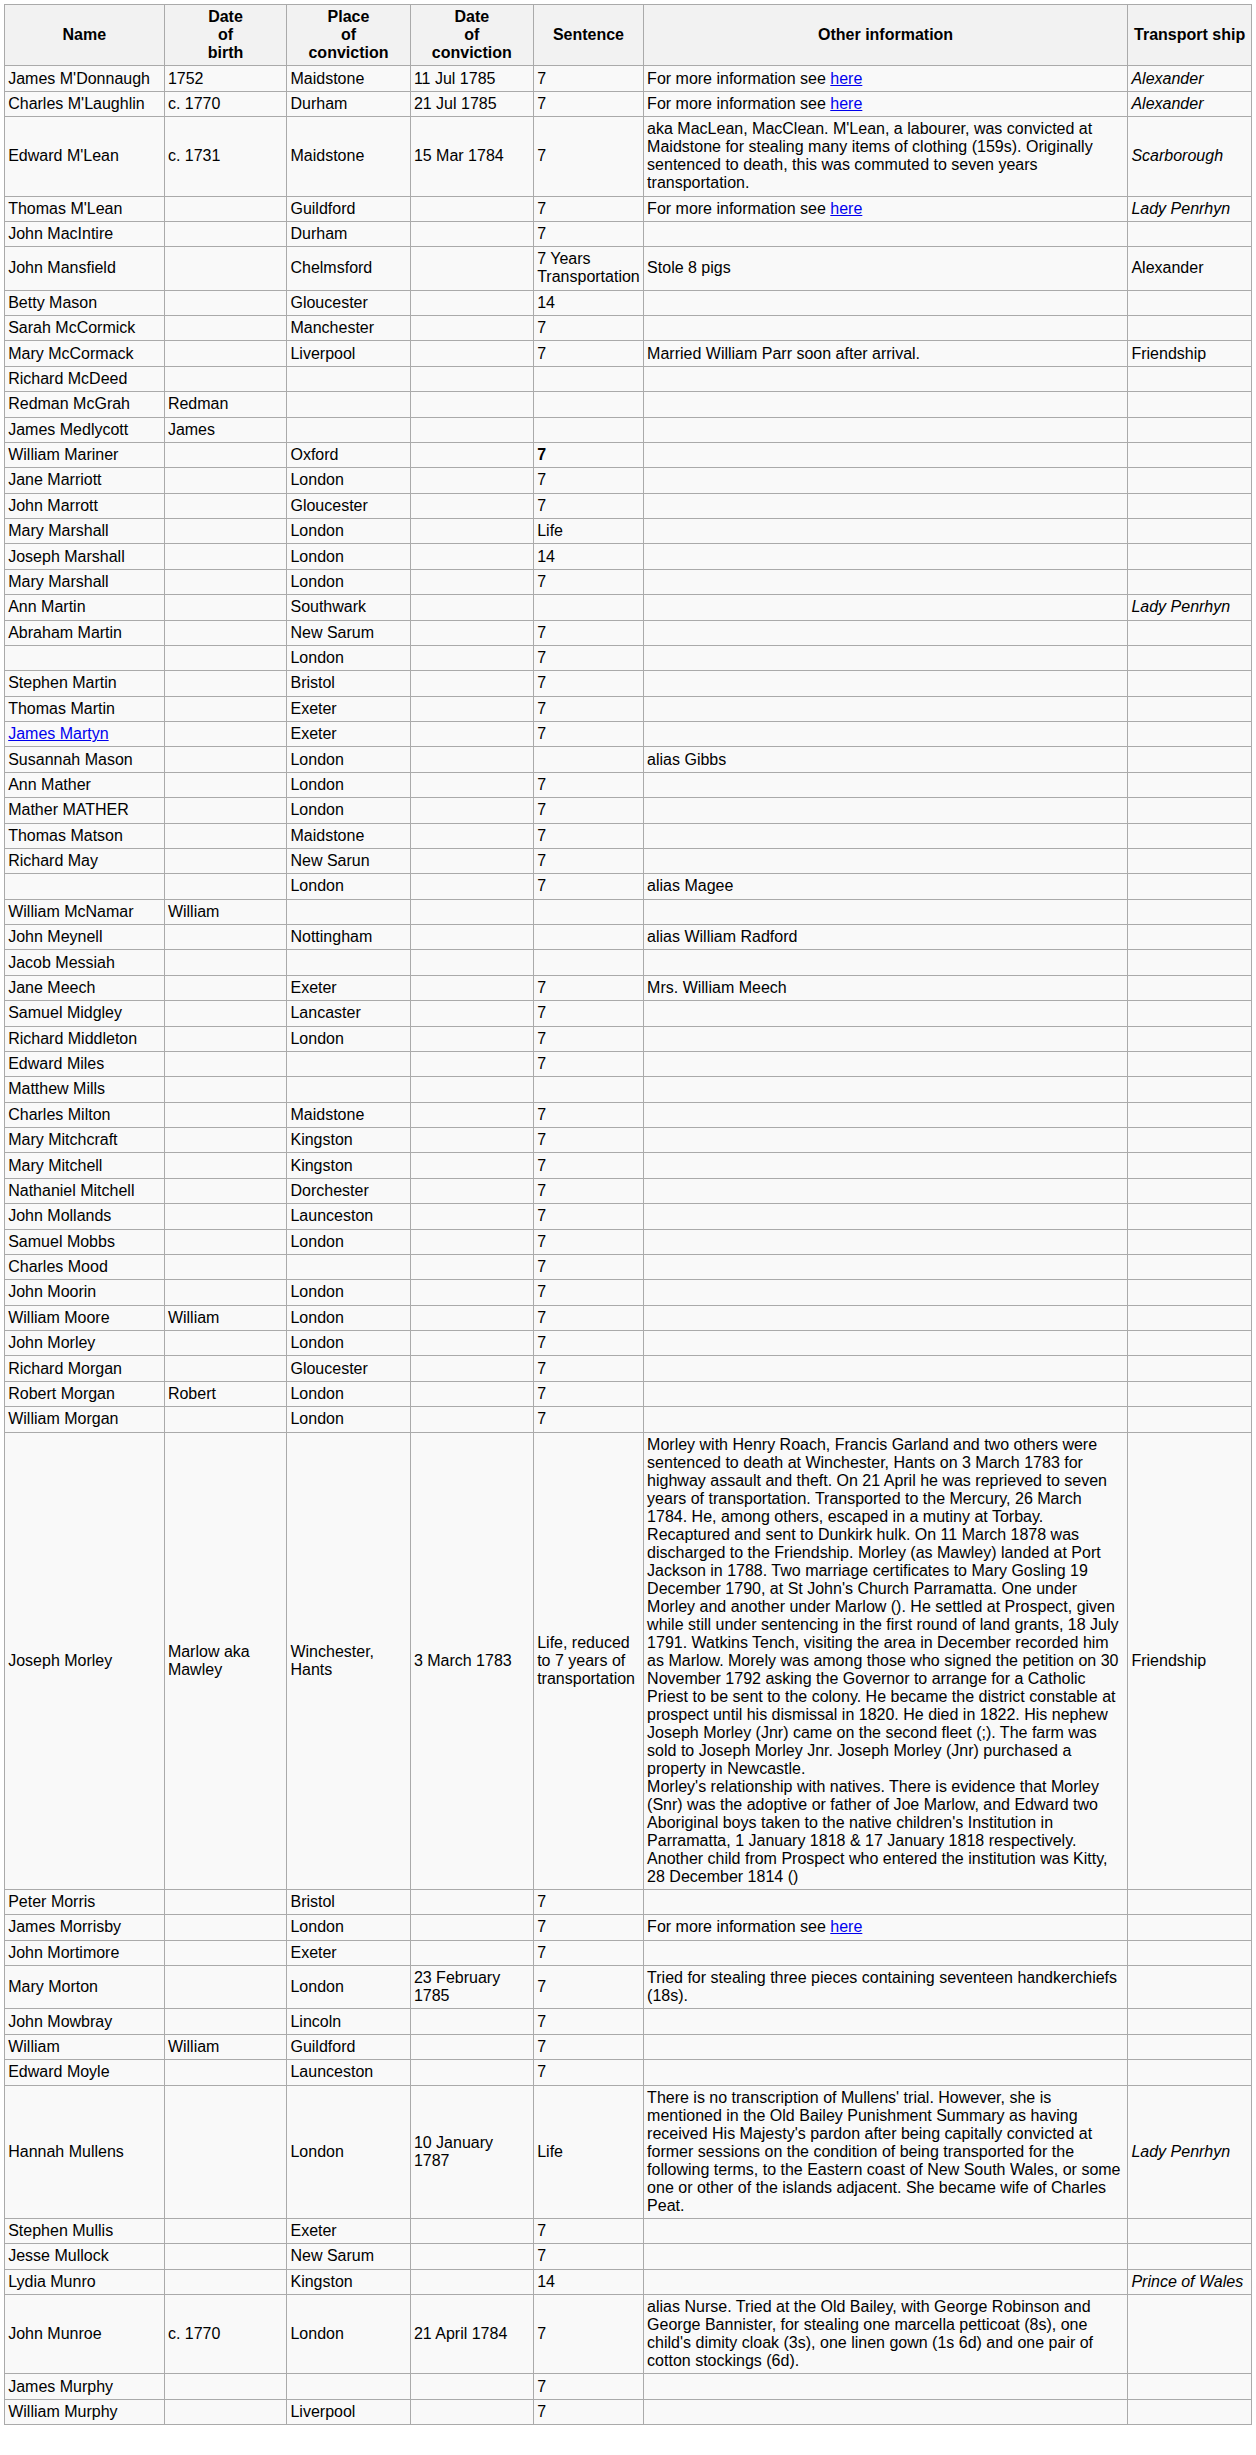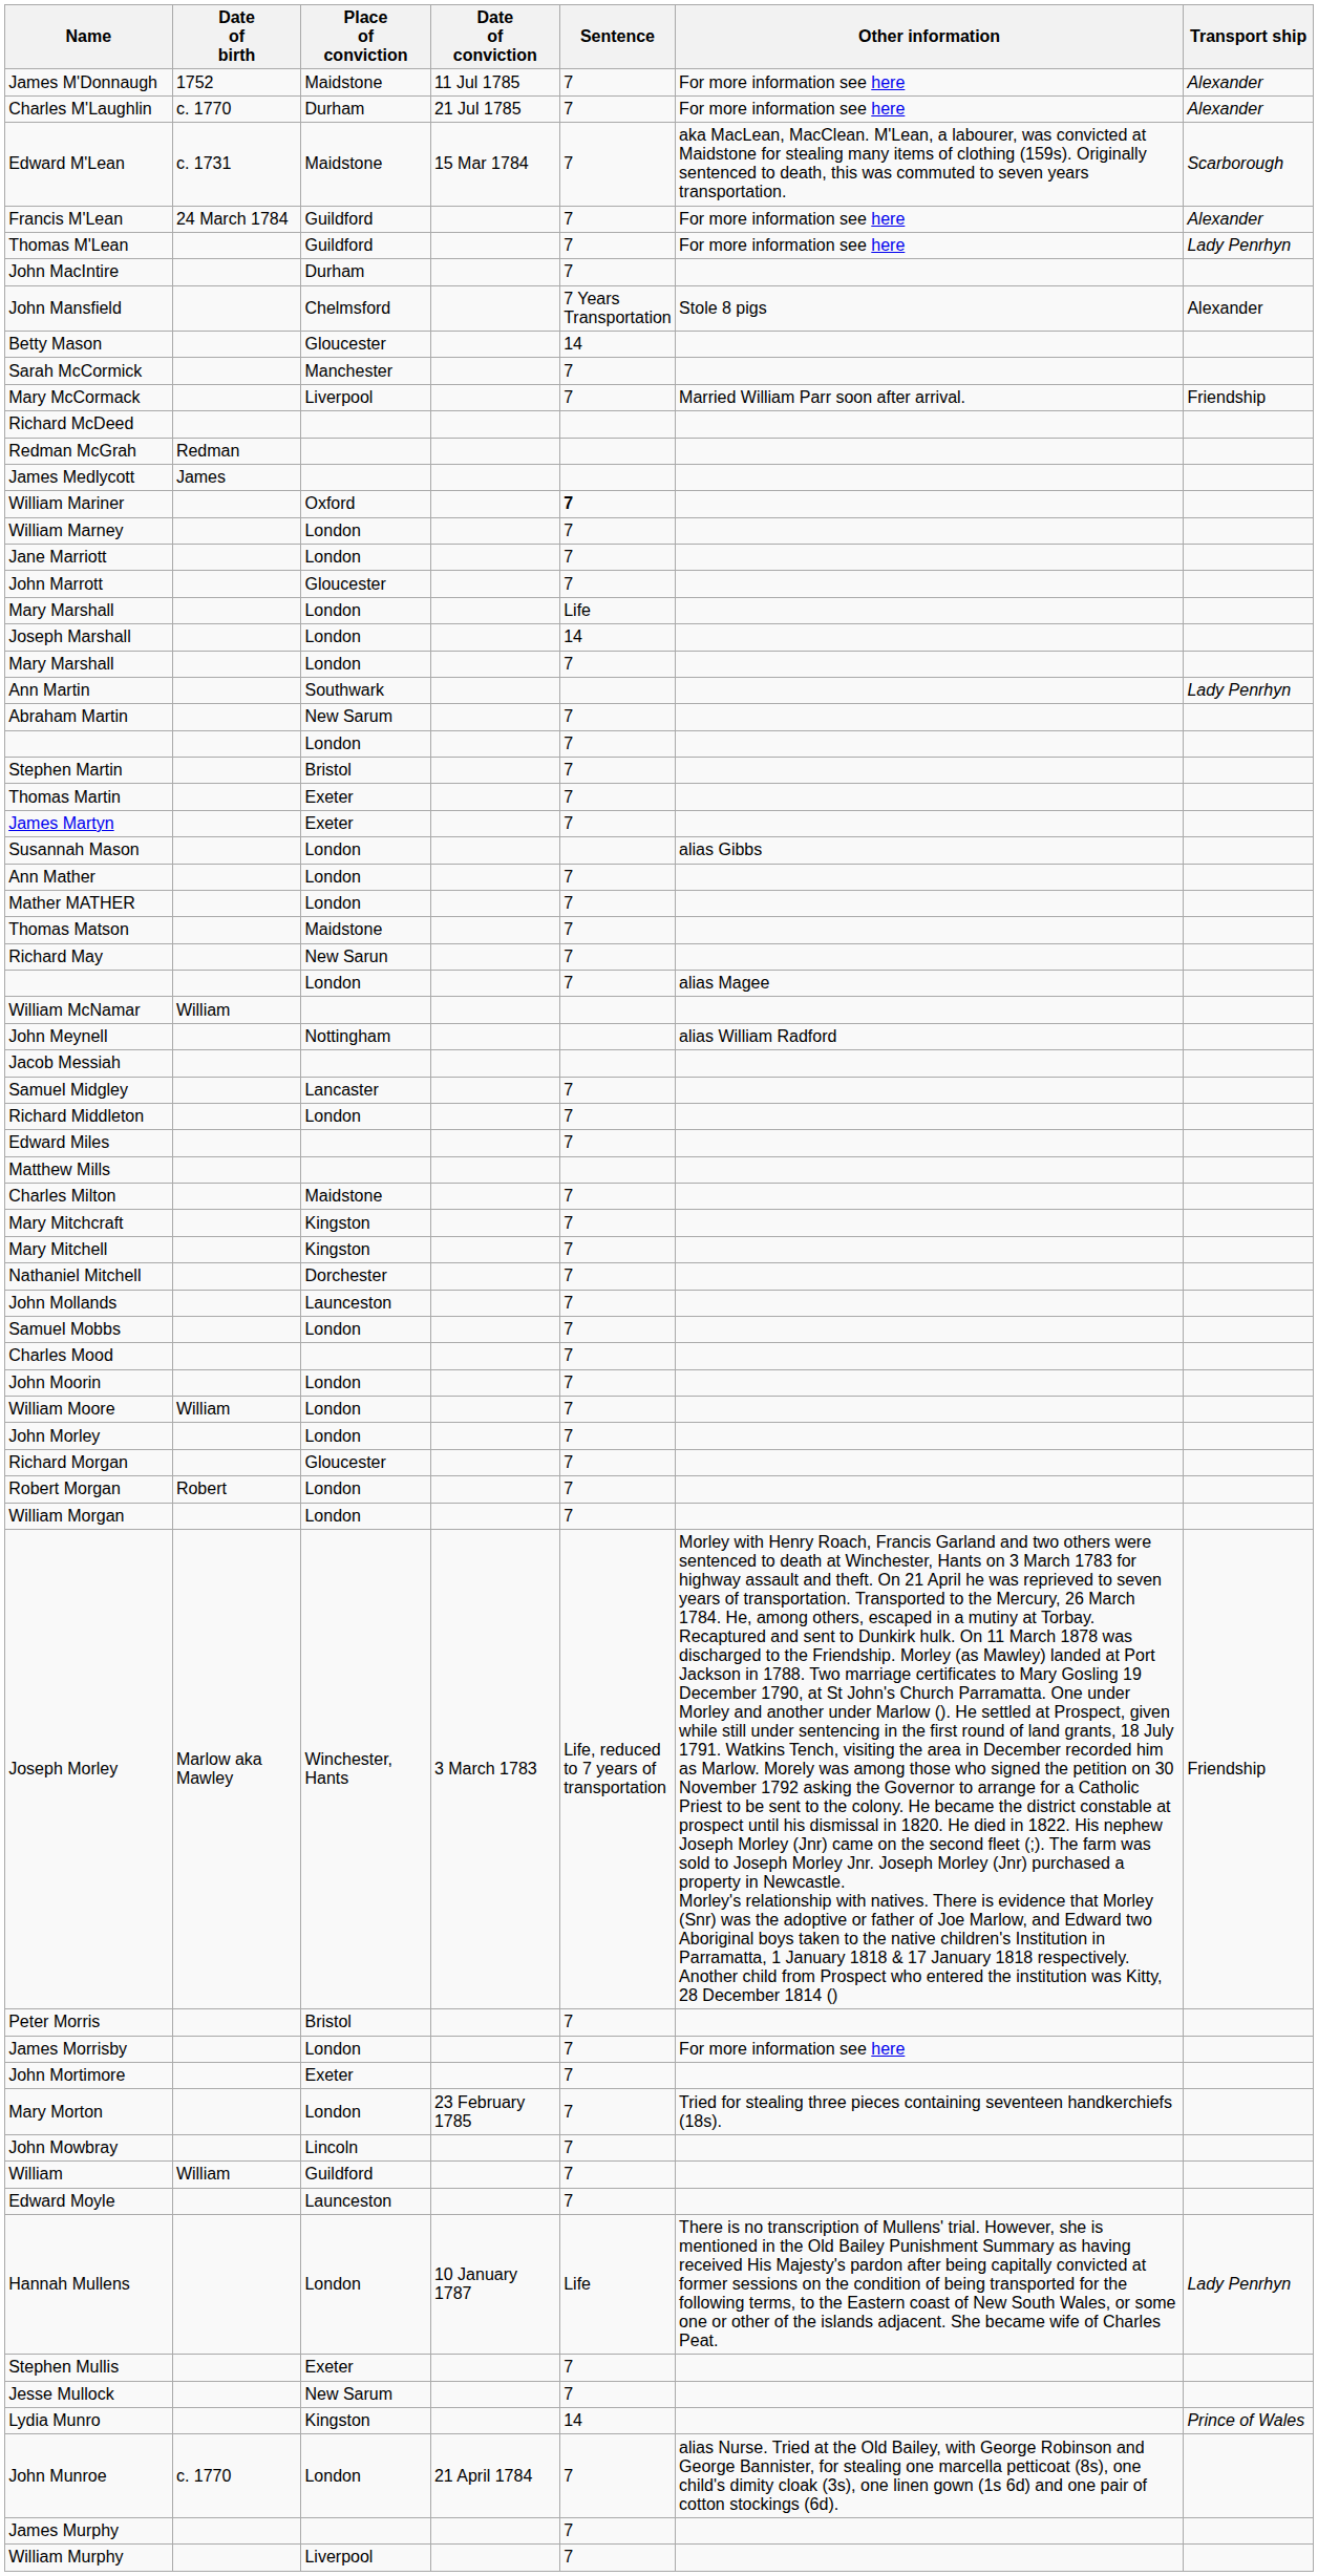+ row: Francis M'Lean | 24 March 1784 | Guildford | 7 | For more information see here | Alexander
+ row: William Marney | London | 7
- row: Jane Meech | Exeter | 7 | Mrs. William Meech
